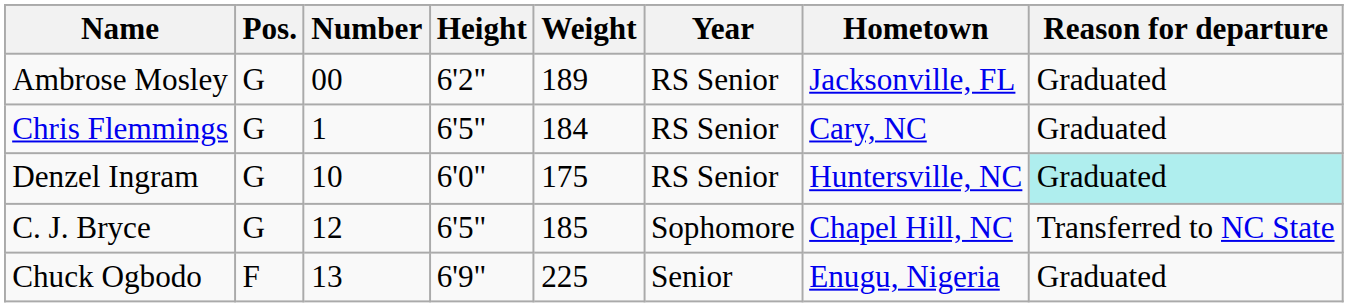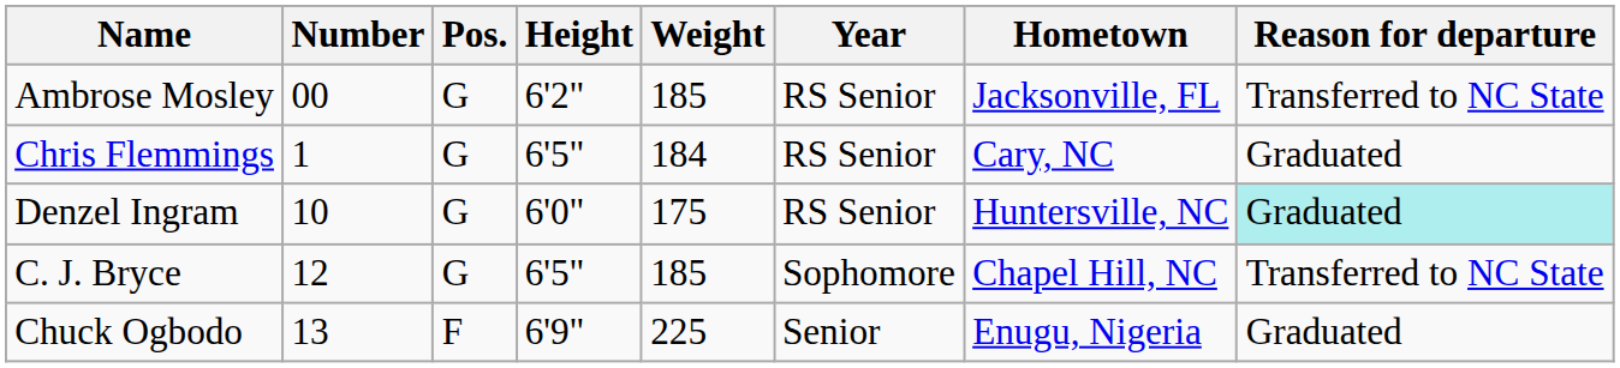columns swapped: Number <-> Pos.
Ambrose Mosley | Weight: 189 -> 185
Ambrose Mosley | Reason for departure: Graduated -> Transferred to NC State
